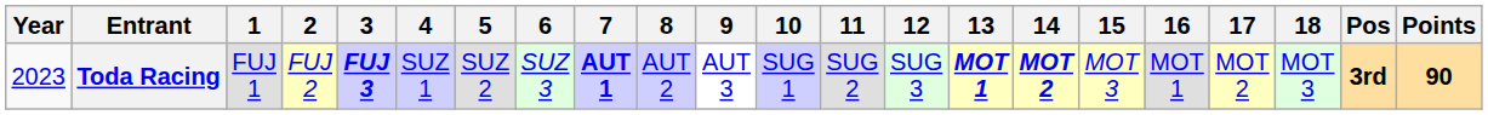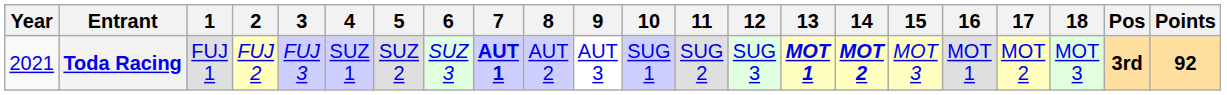Toda Racing | Year: 2023 -> 2021
Toda Racing | 3: bold -> normal
Toda Racing | Points: 90 -> 92
